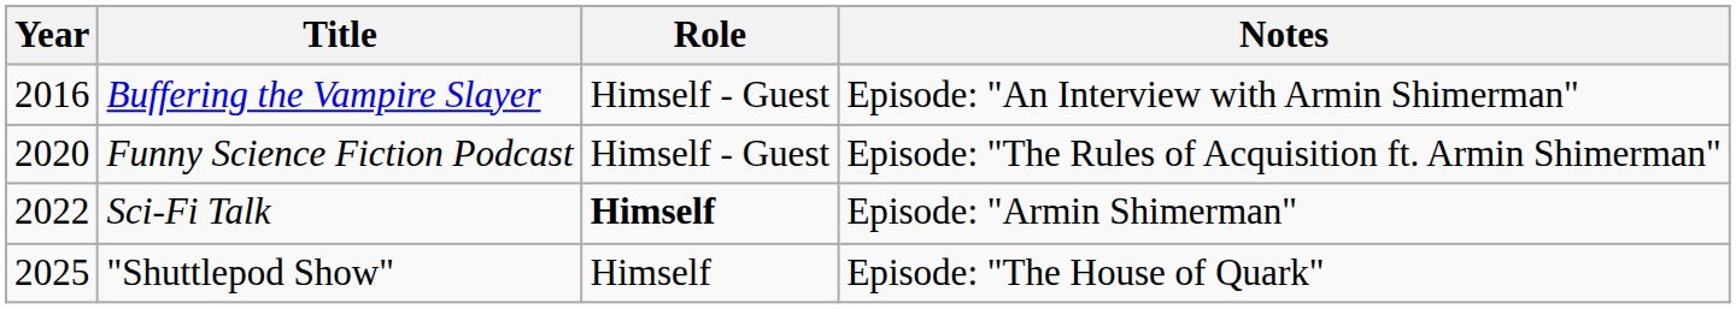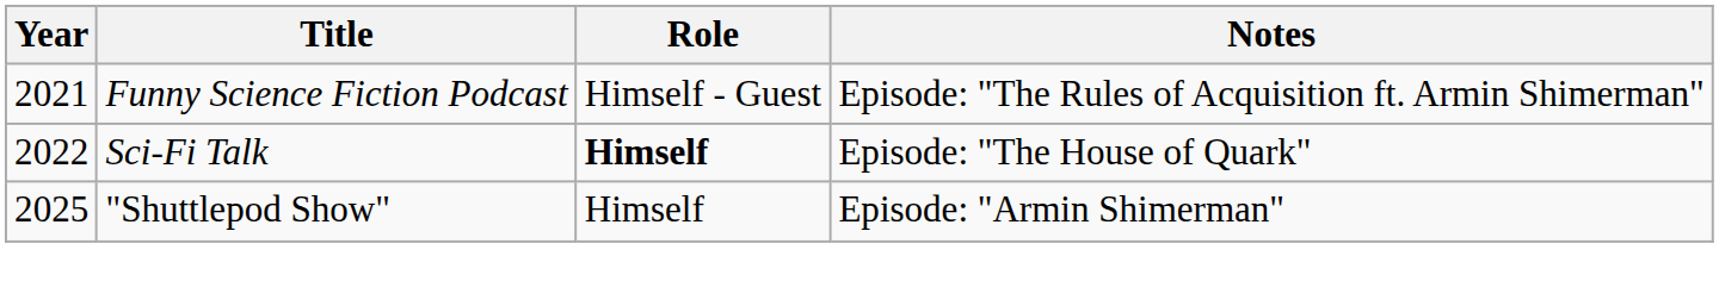- row: 2016 | Buffering the Vampire Slayer | Himself - Guest | Episode: "An Interview with Armin Shimerman"
Funny Science Fiction Podcast | Year: 2020 -> 2021
Sci-Fi Talk | Notes: Episode: "Armin Shimerman" -> Episode: "The House of Quark"
"Shuttlepod Show" | Notes: Episode: "The House of Quark" -> Episode: "Armin Shimerman"
